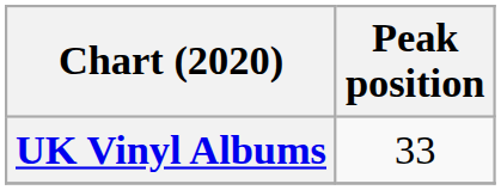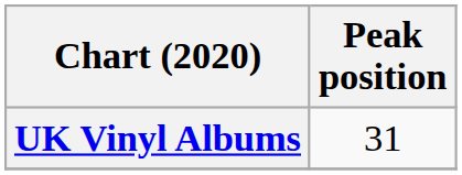UK Vinyl Albums | Peak position: 33 -> 31
